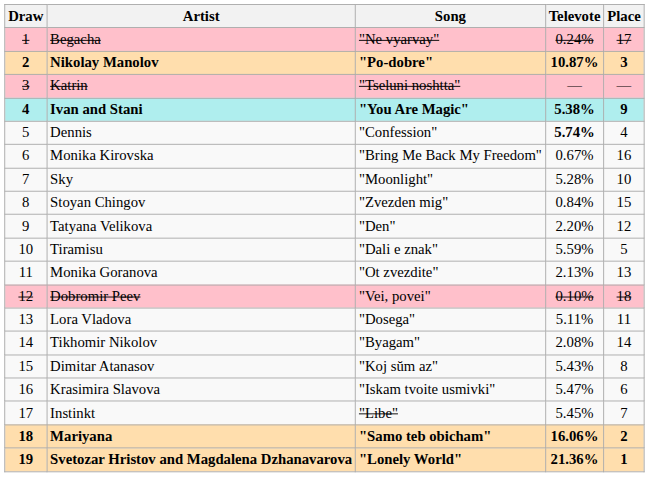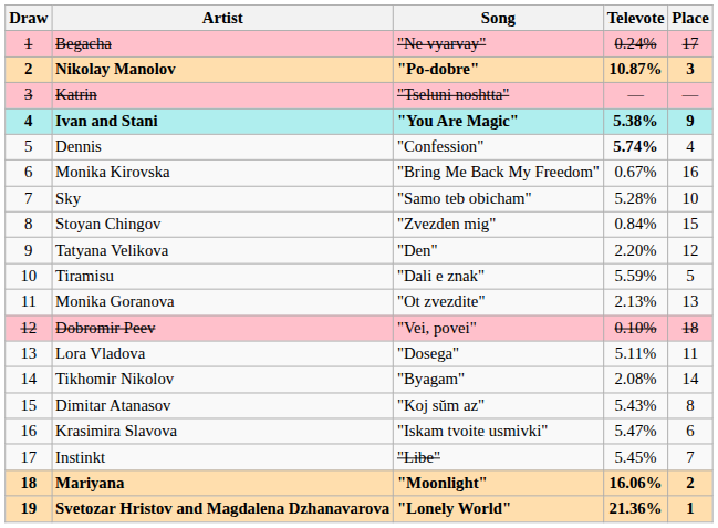Sky | Song: "Moonlight" -> "Samo teb obicham"
Mariyana | Song: "Samo teb obicham" -> "Moonlight"
